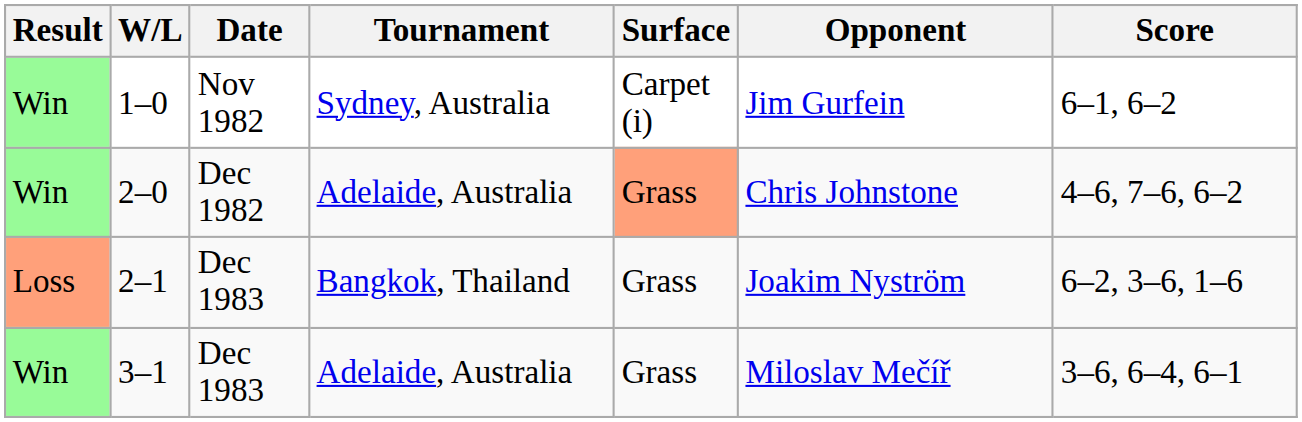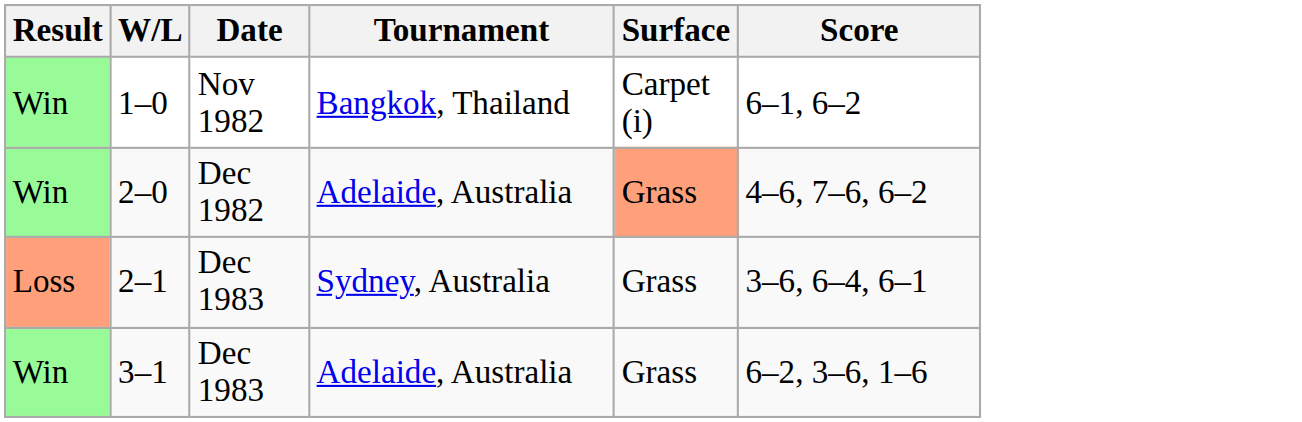- column: Opponent | Jim Gurfein | Chris Johnstone | Joakim Nyström | Miloslav Mečíř
1–0 | Tournament: Sydney, Australia -> Bangkok, Thailand
2–1 | Tournament: Bangkok, Thailand -> Sydney, Australia
2–1 | Score: 6–2, 3–6, 1–6 -> 3–6, 6–4, 6–1
3–1 | Score: 3–6, 6–4, 6–1 -> 6–2, 3–6, 1–6
